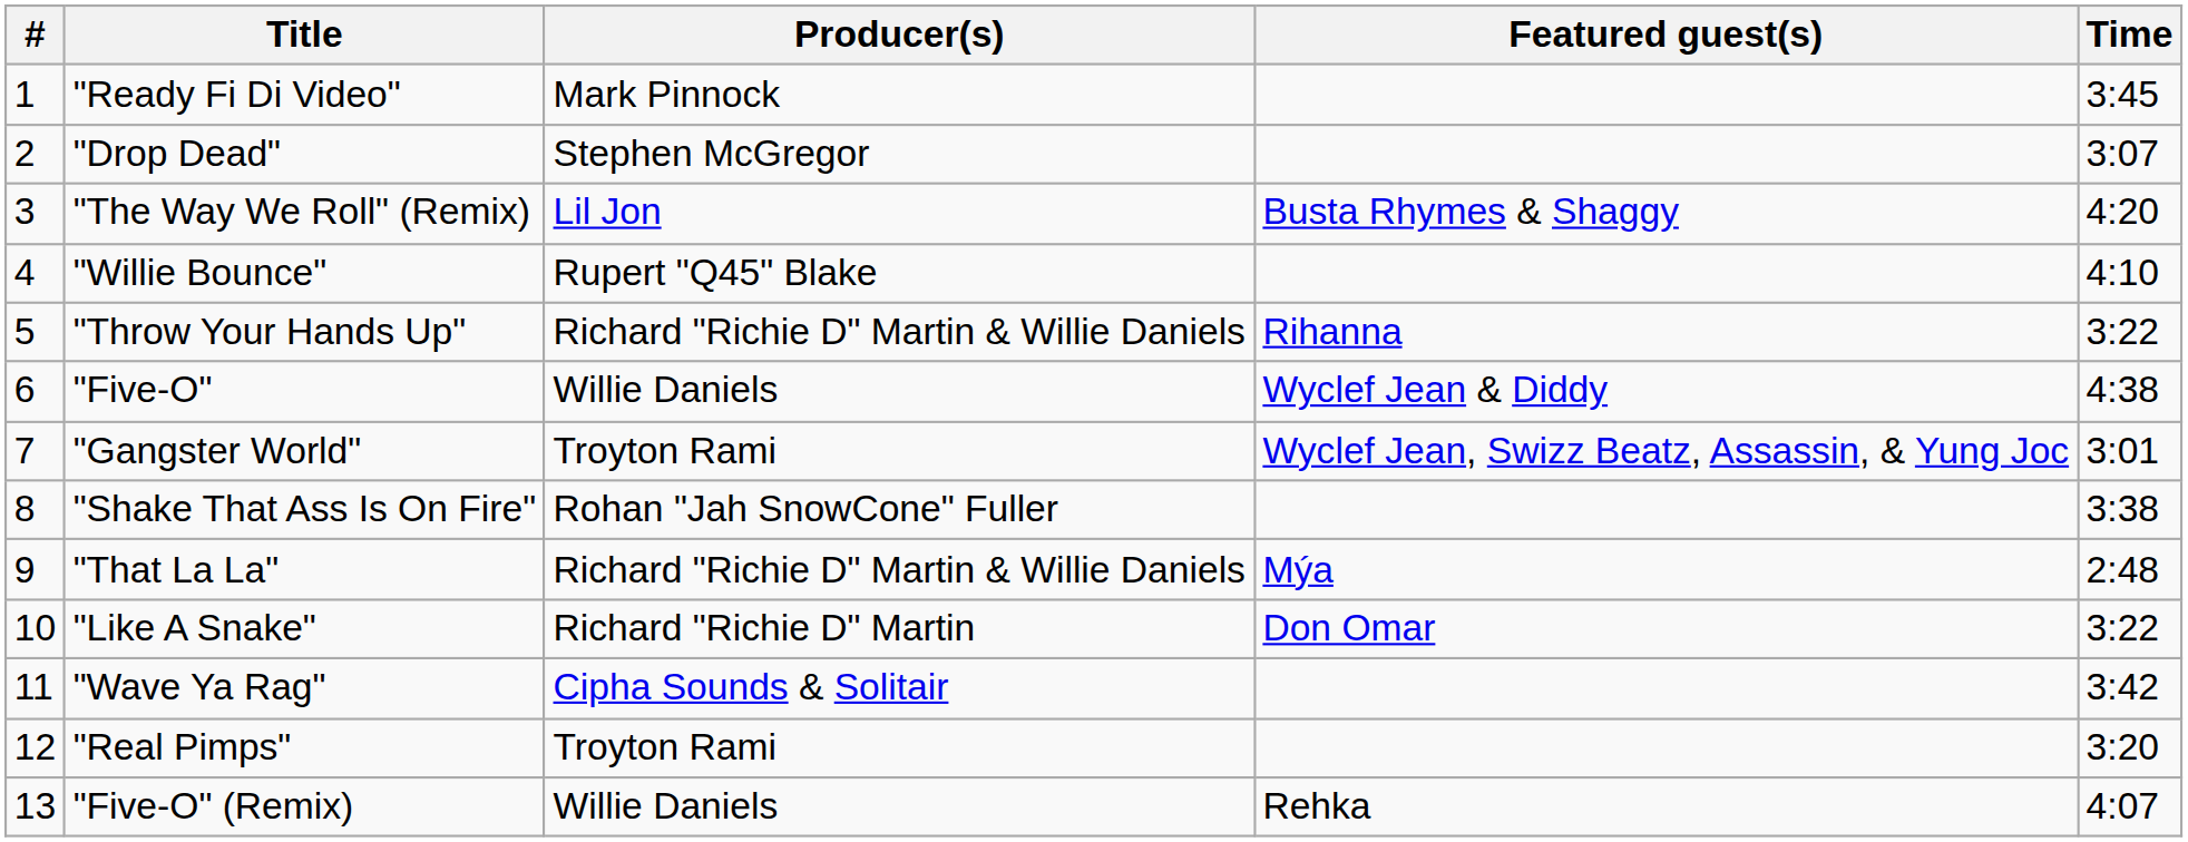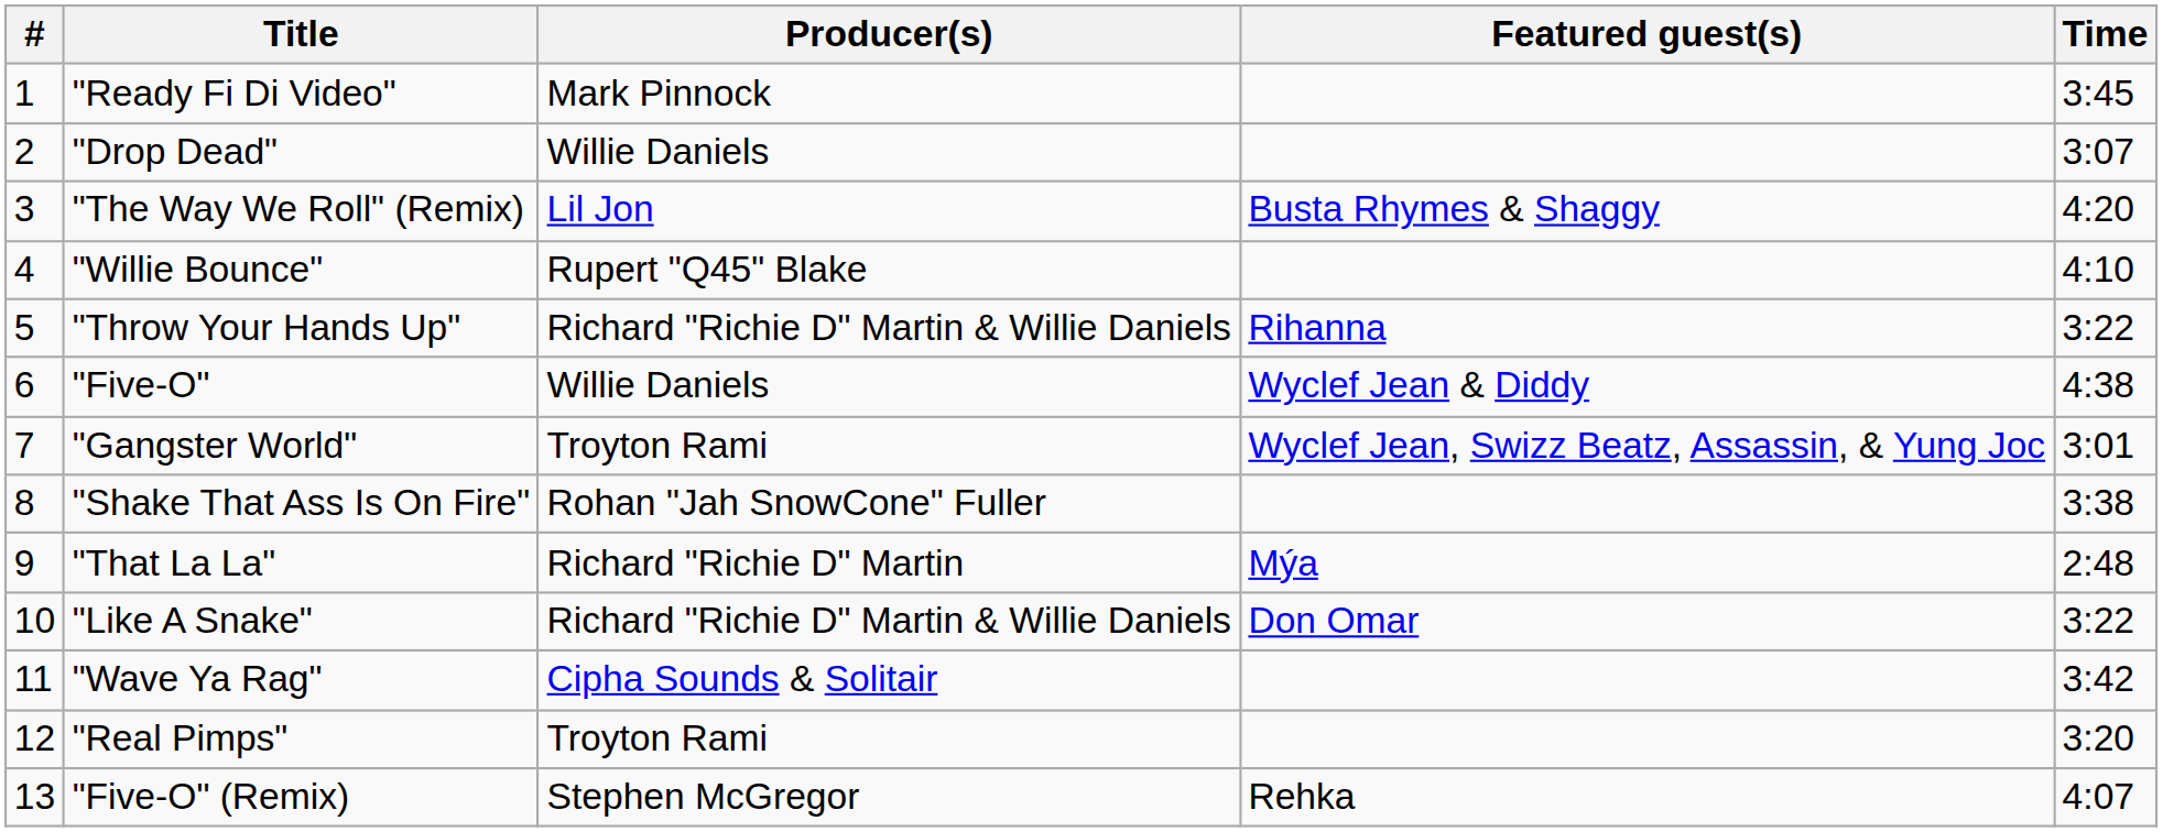"Drop Dead" | Producer(s): Stephen McGregor -> Willie Daniels
"That La La" | Producer(s): Richard "Richie D" Martin & Willie Daniels -> Richard "Richie D" Martin
"Like A Snake" | Producer(s): Richard "Richie D" Martin -> Richard "Richie D" Martin & Willie Daniels
"Five-O" (Remix) | Producer(s): Willie Daniels -> Stephen McGregor
